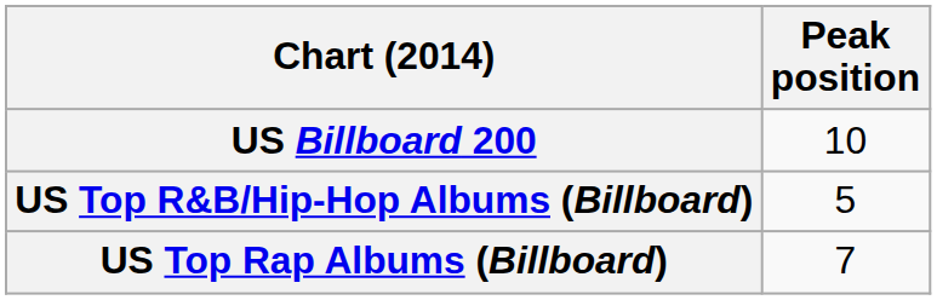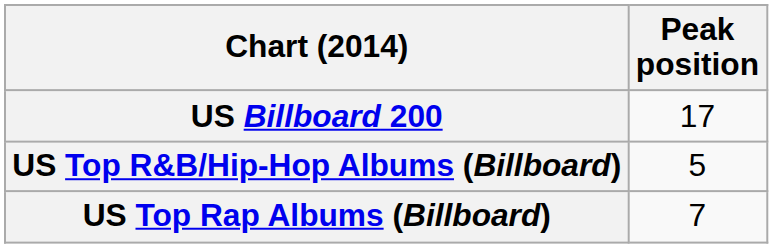US Billboard 200 | Peak position: 10 -> 17
